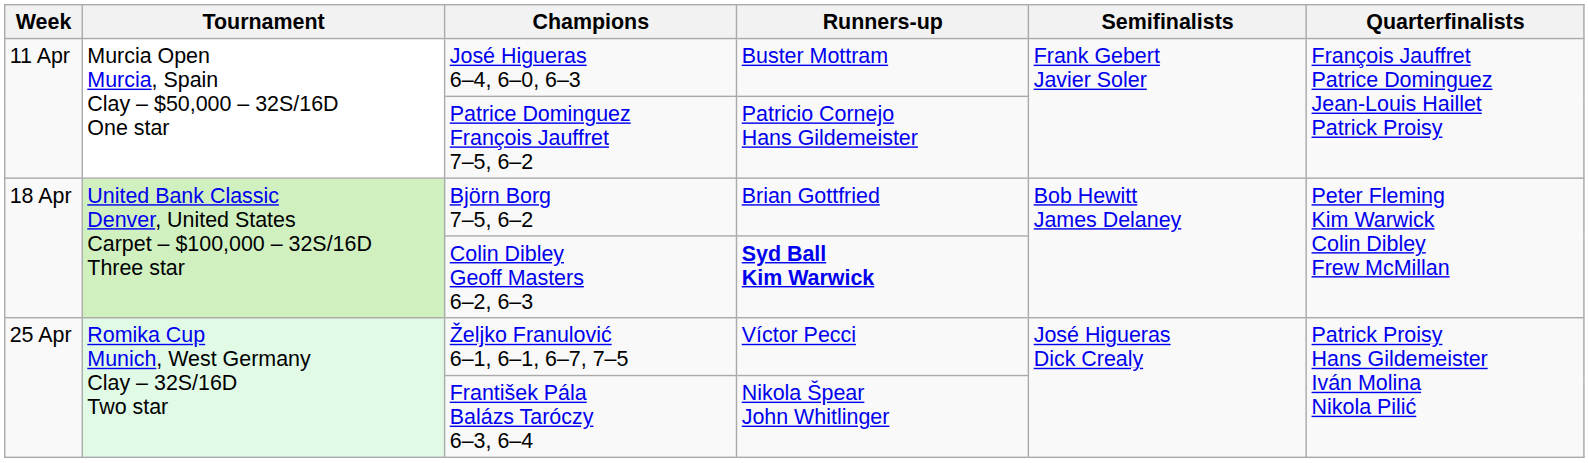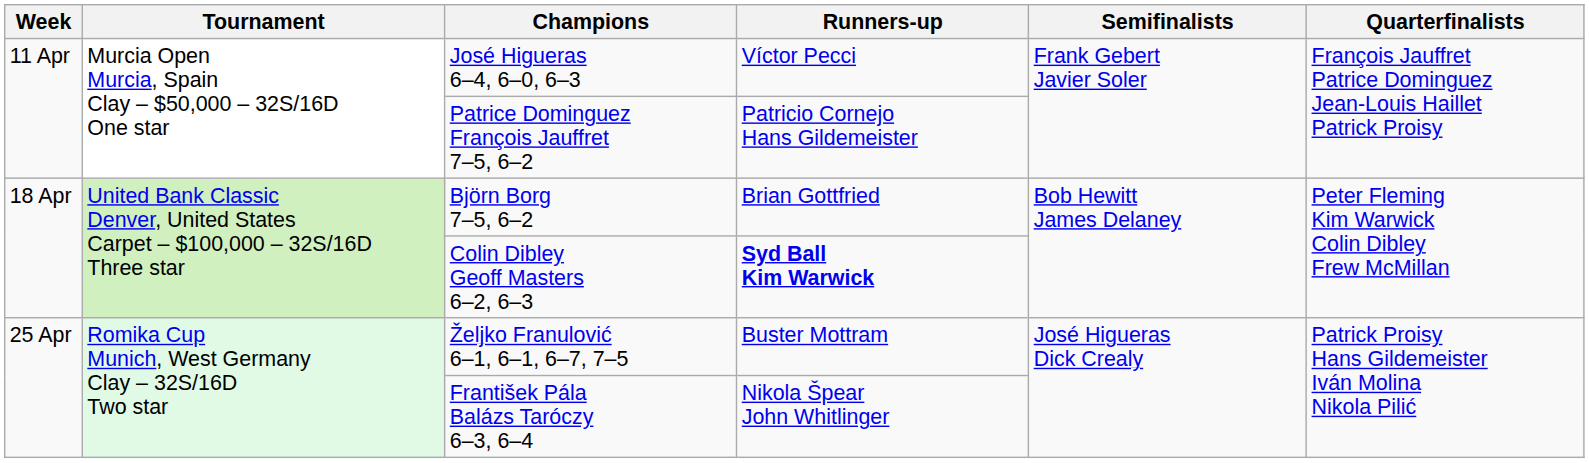José Higueras 6–4, 6–0, 6–3 | Runners-up: Buster Mottram -> Víctor Pecci
Željko Franulović 6–1, 6–1, 6–7, 7–5 | Runners-up: Víctor Pecci -> Buster Mottram
